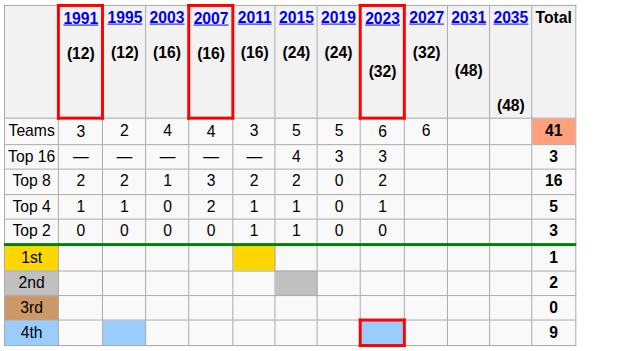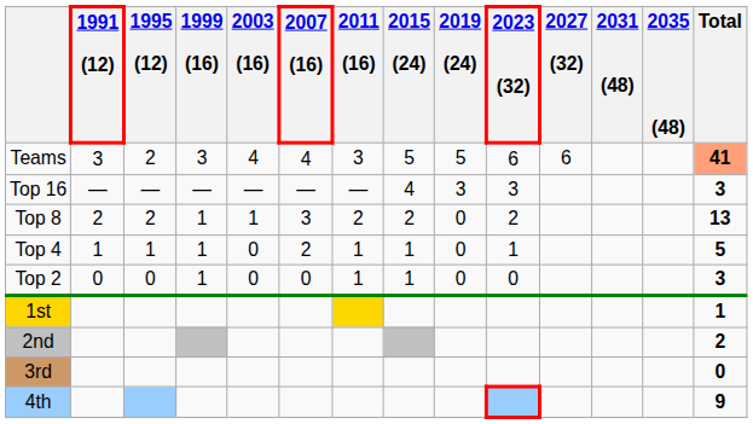+ column: 1999 (16) | 3 | — | 1 | 1 | 1
Top 8 | Total: 16 -> 13
